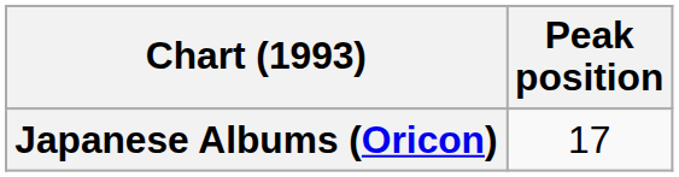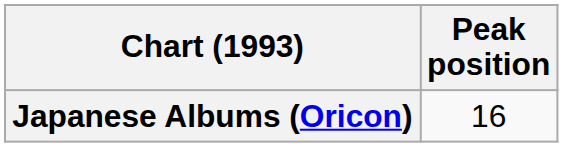Japanese Albums (Oricon) | Peak position: 17 -> 16
